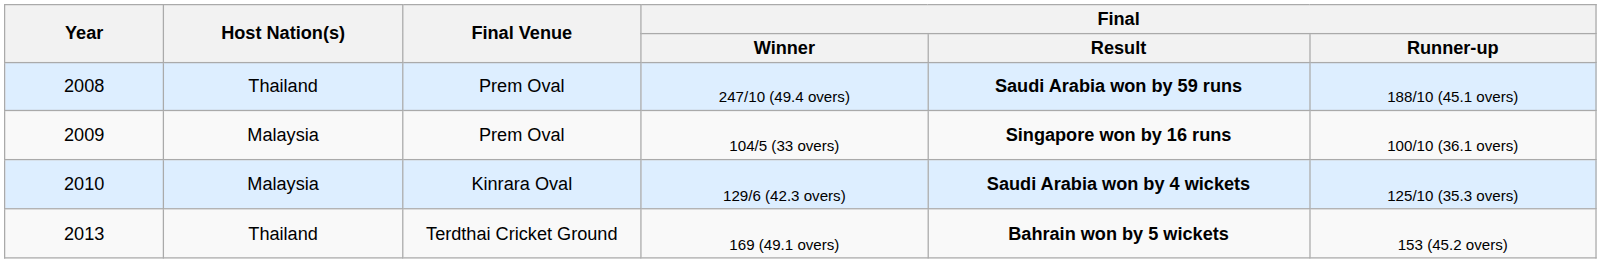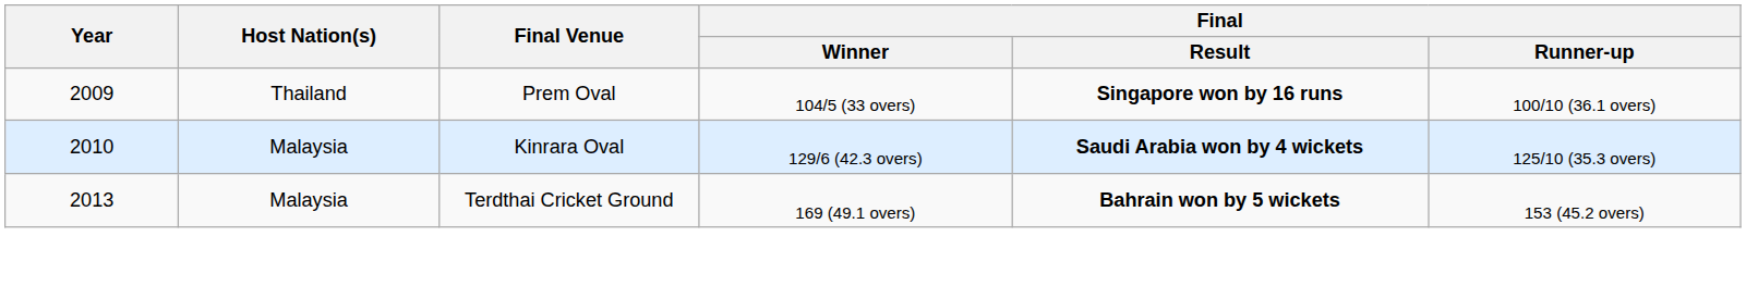- row: 2008 | Thailand | Prem Oval | 247/10 (49.4 overs) | Saudi Arabia won by 59 runs | 188/10 (45.1 overs)
104/5 (33 overs) | Host Nation(s): Malaysia -> Thailand
169 (49.1 overs) | Host Nation(s): Thailand -> Malaysia
